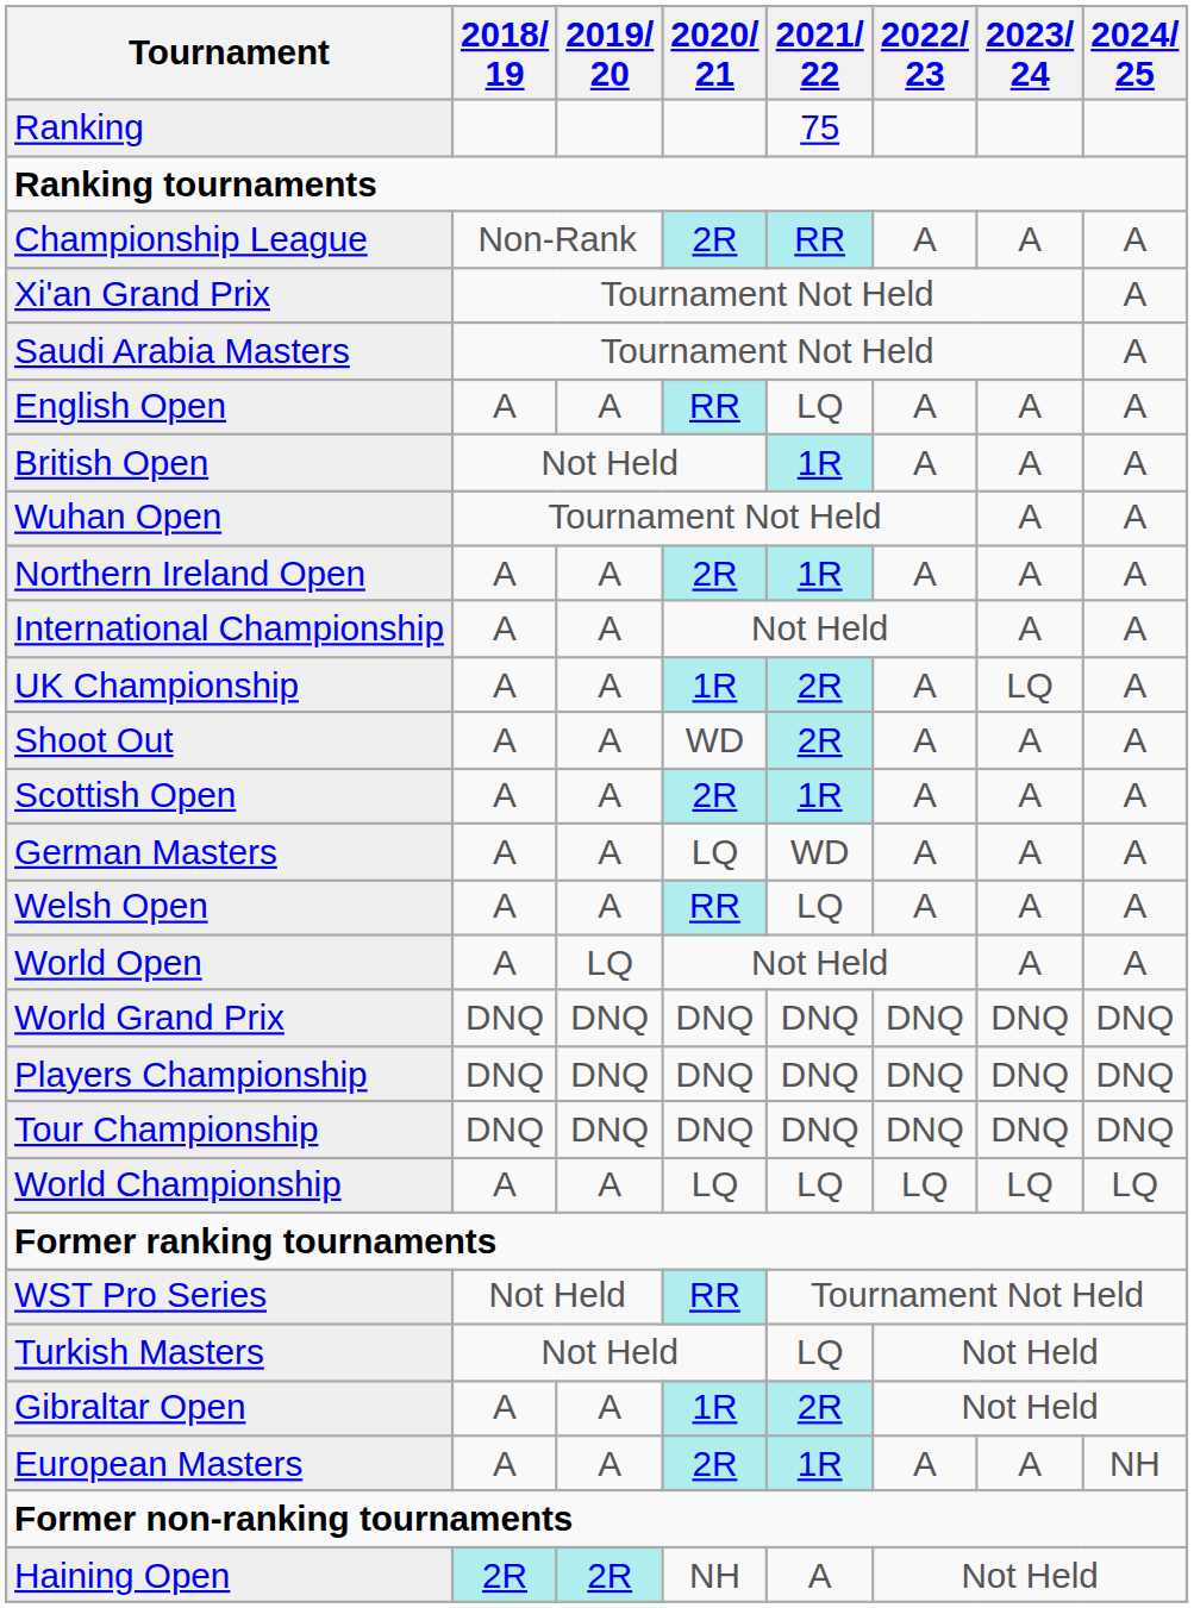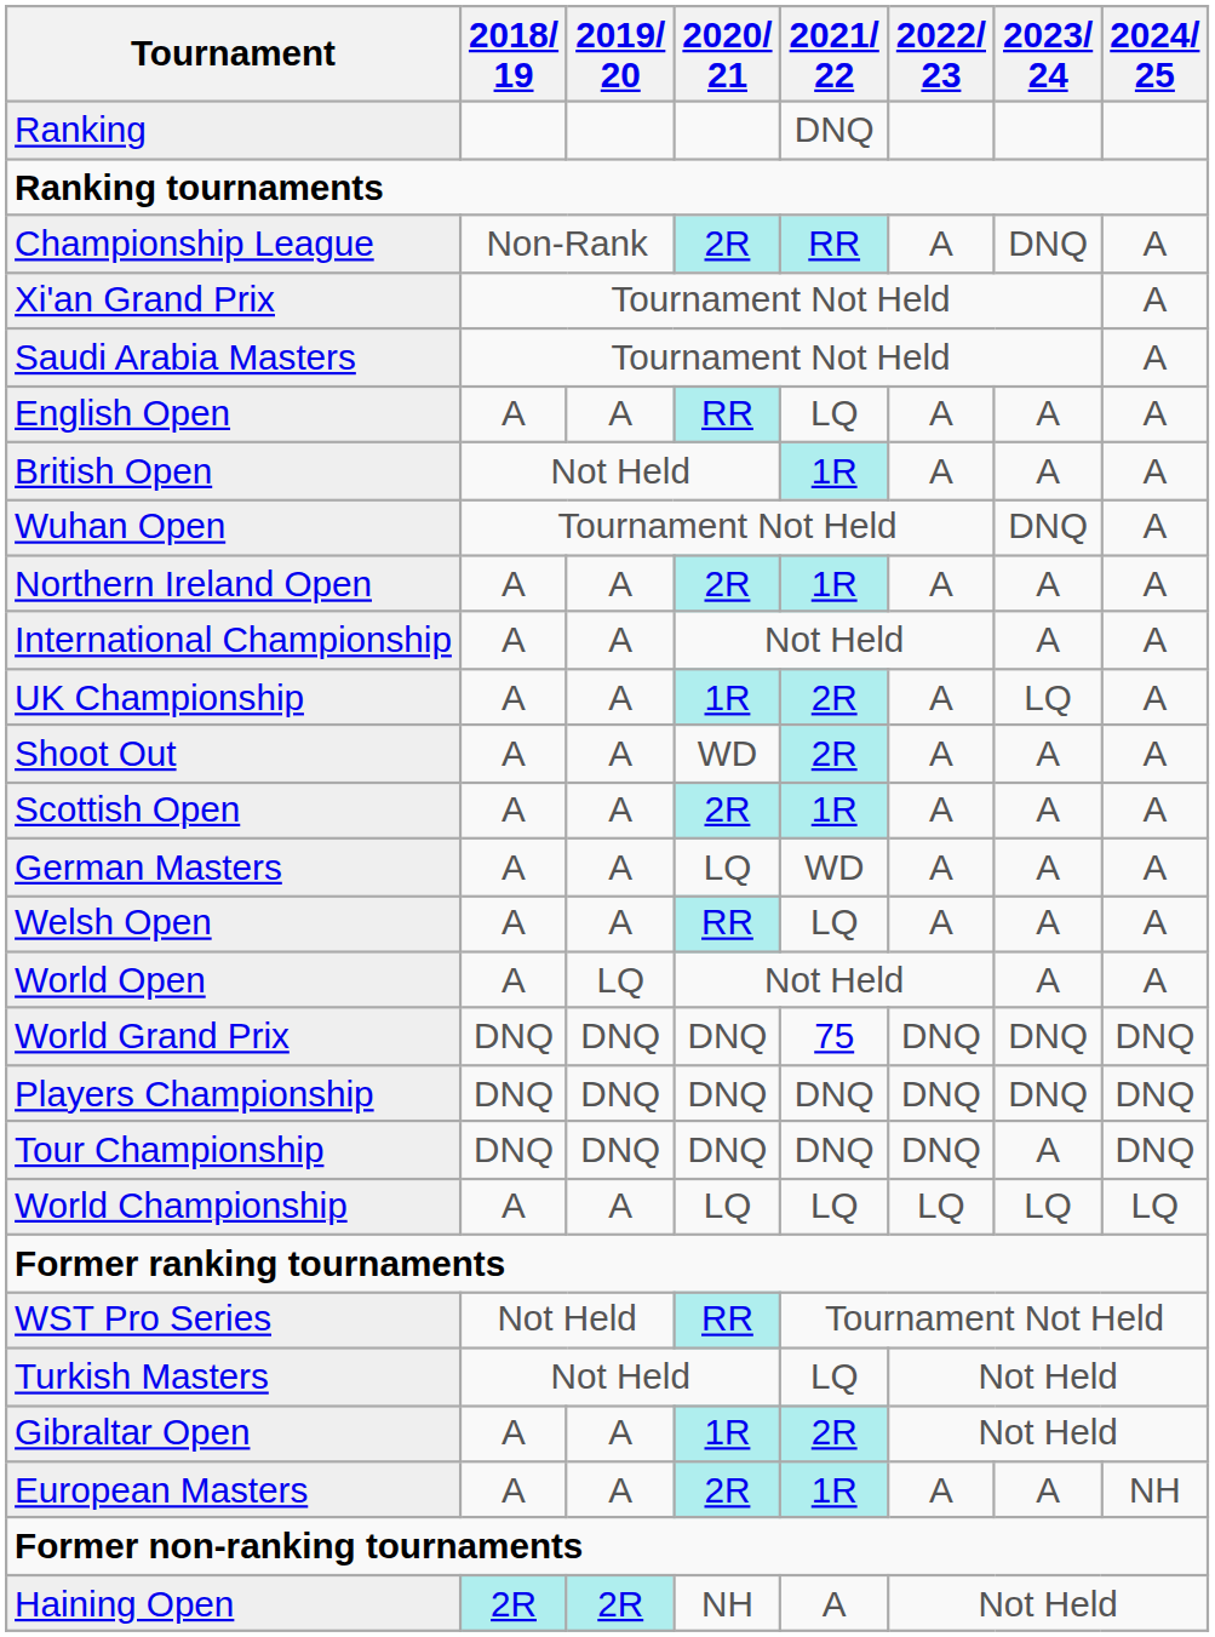Ranking | 2021/ 22: 75 -> DNQ
Championship League | 2023/ 24: A -> DNQ
Wuhan Open | 2023/ 24: A -> DNQ
World Grand Prix | 2021/ 22: DNQ -> 75
Tour Championship | 2023/ 24: DNQ -> A
